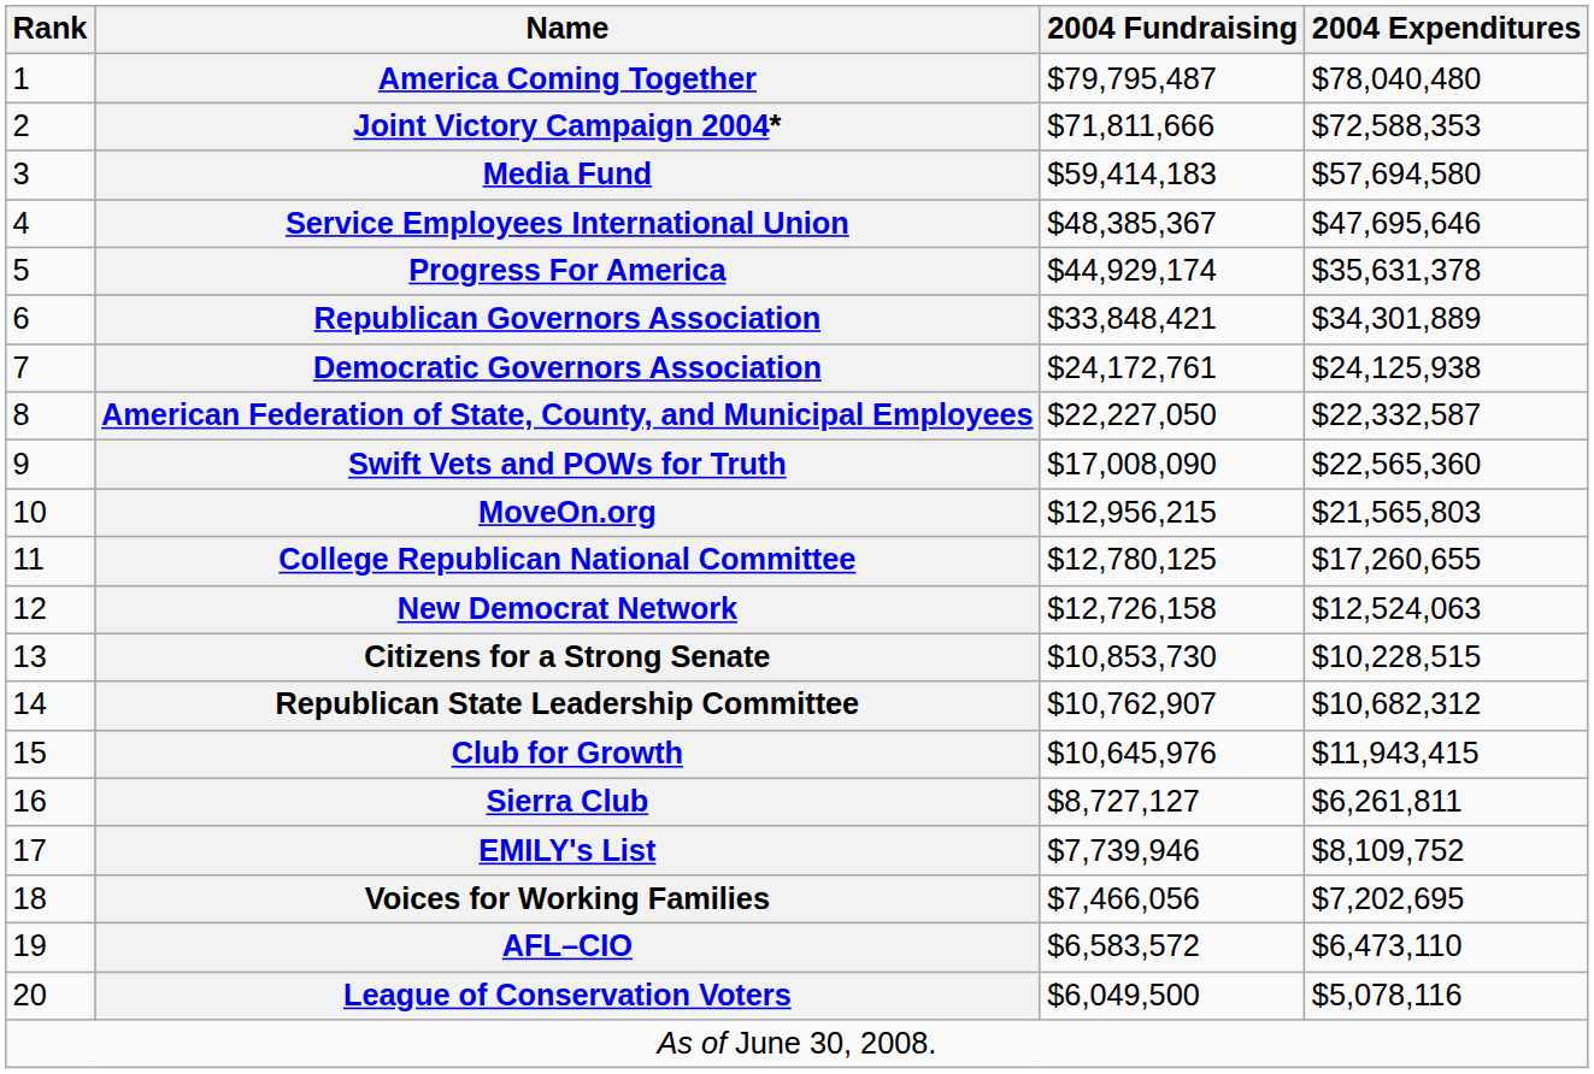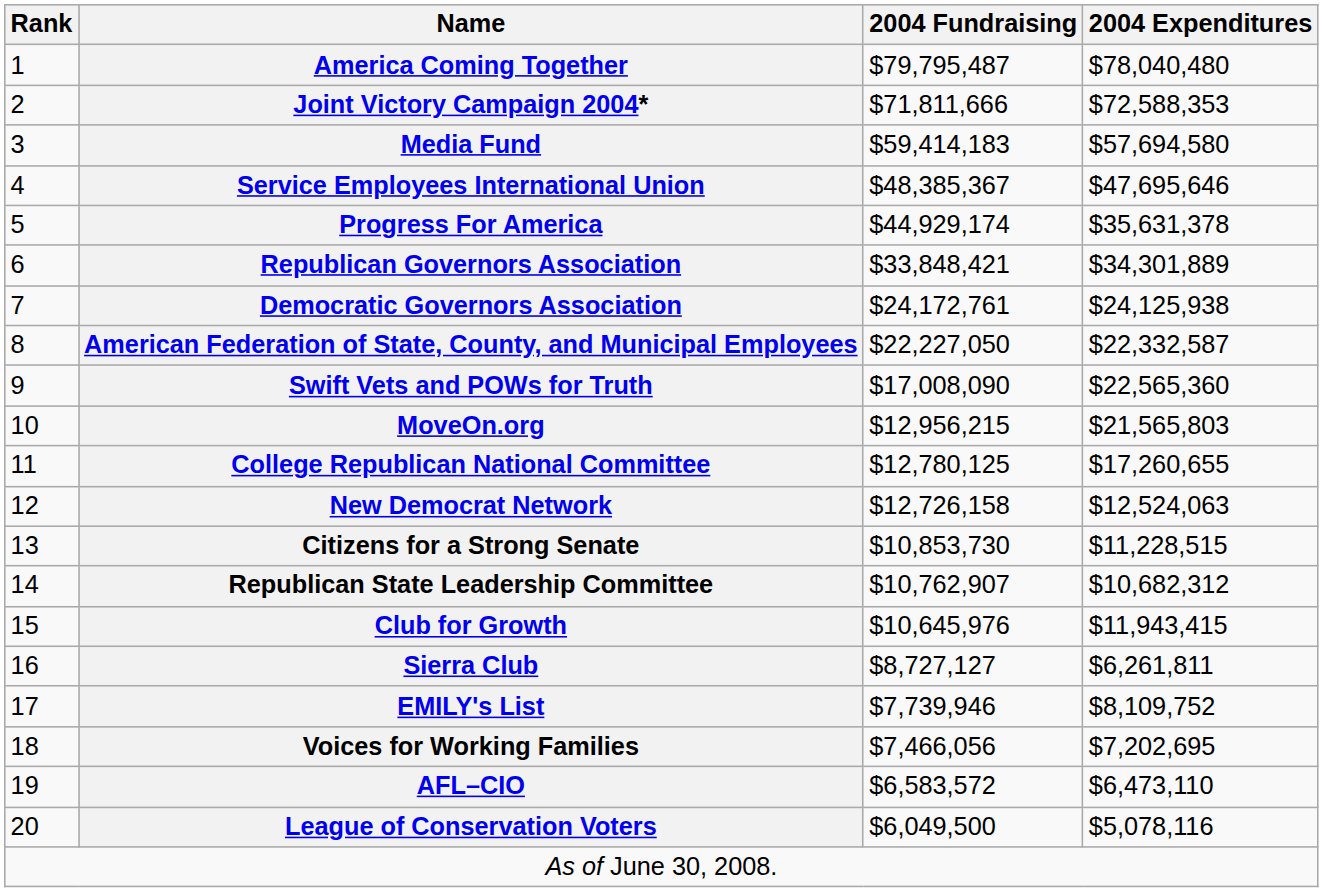Citizens for a Strong Senate | 2004 Expenditures: $10,228,515 -> $11,228,515
